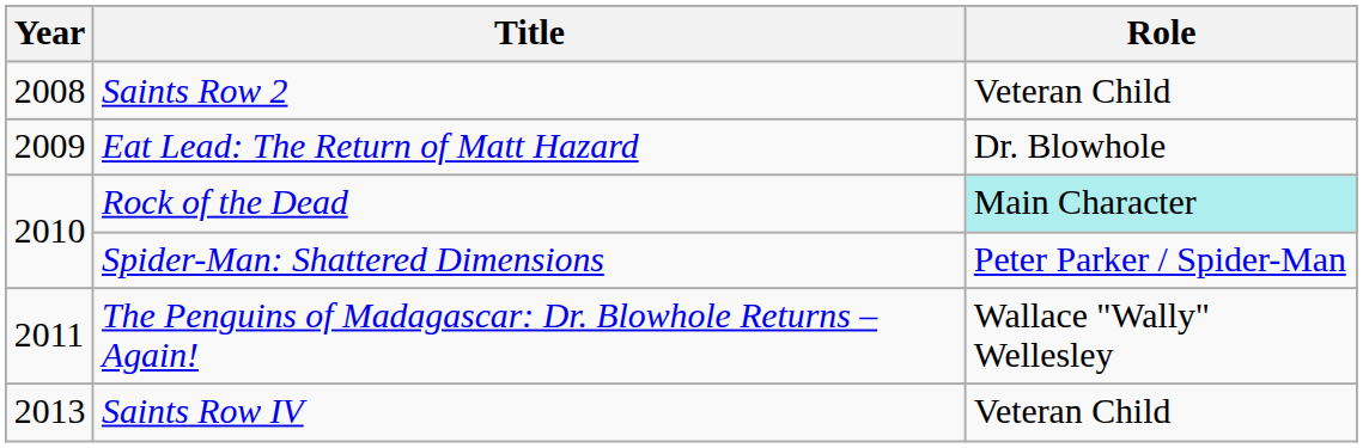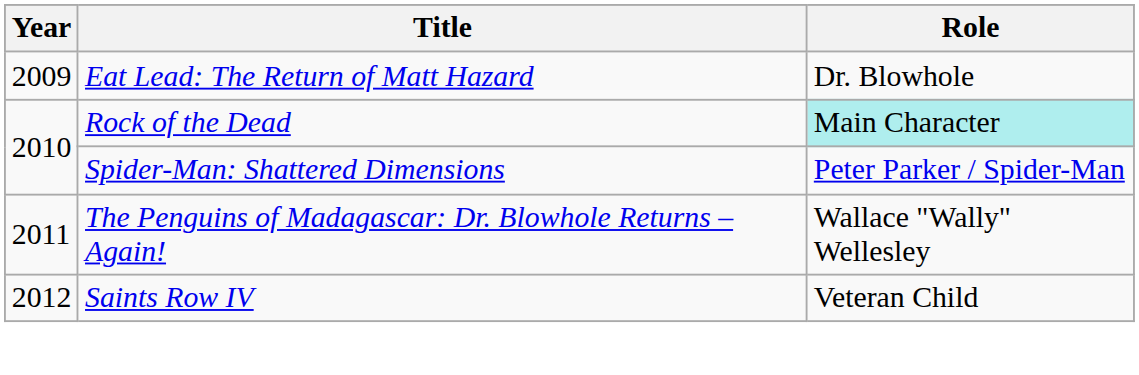- row: 2008 | Saints Row 2 | Veteran Child
Saints Row IV | Year: 2013 -> 2012
